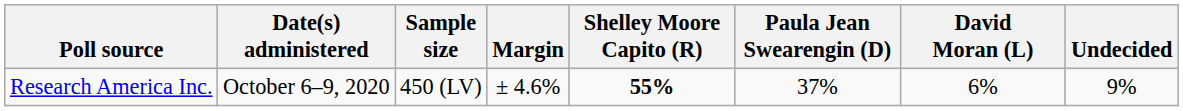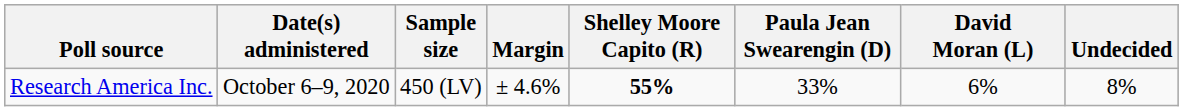Research America Inc. | Paula Jean Swearengin (D): 37% -> 33%
Research America Inc. | Undecided: 9% -> 8%
